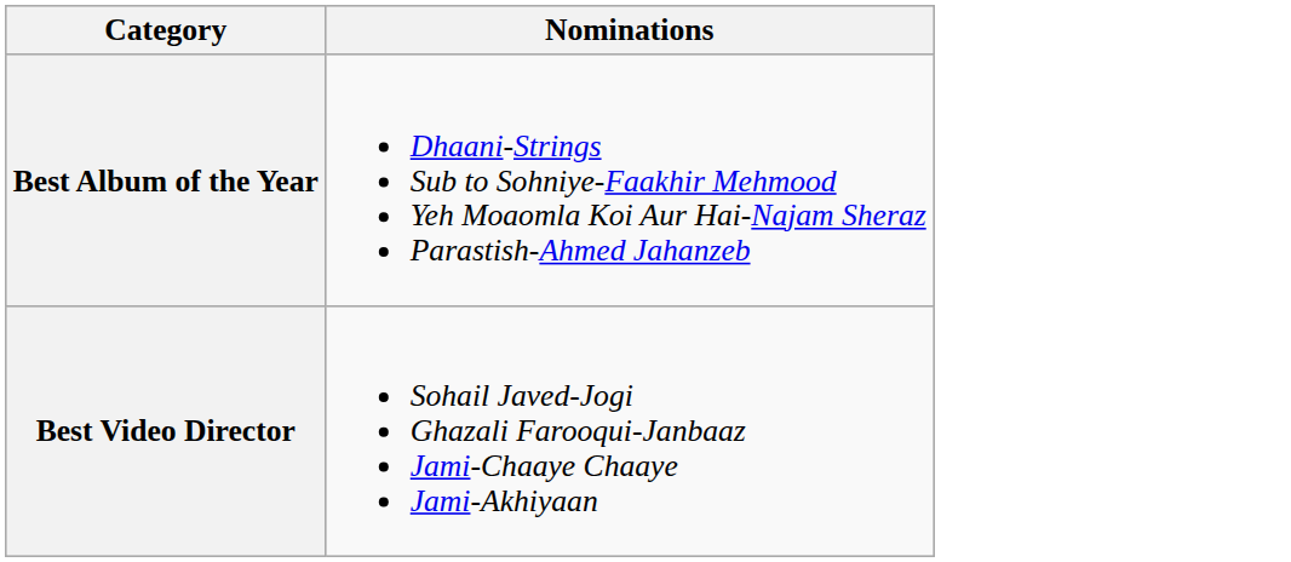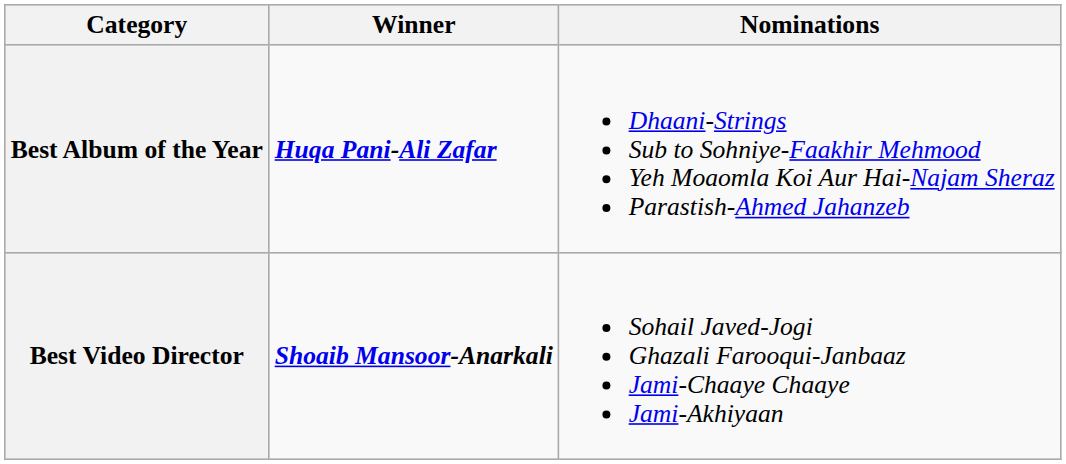+ column: Winner | Huqa Pani-Ali Zafar | Shoaib Mansoor-Anarkali
